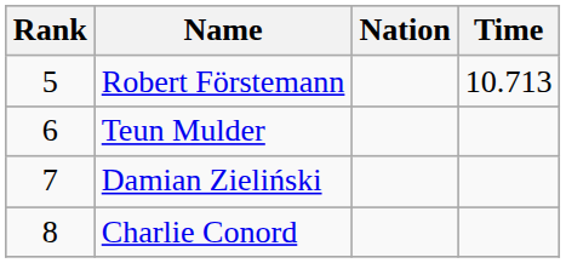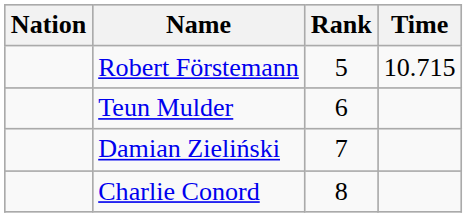columns swapped: Rank <-> Nation
Robert Förstemann | Time: 10.713 -> 10.715
